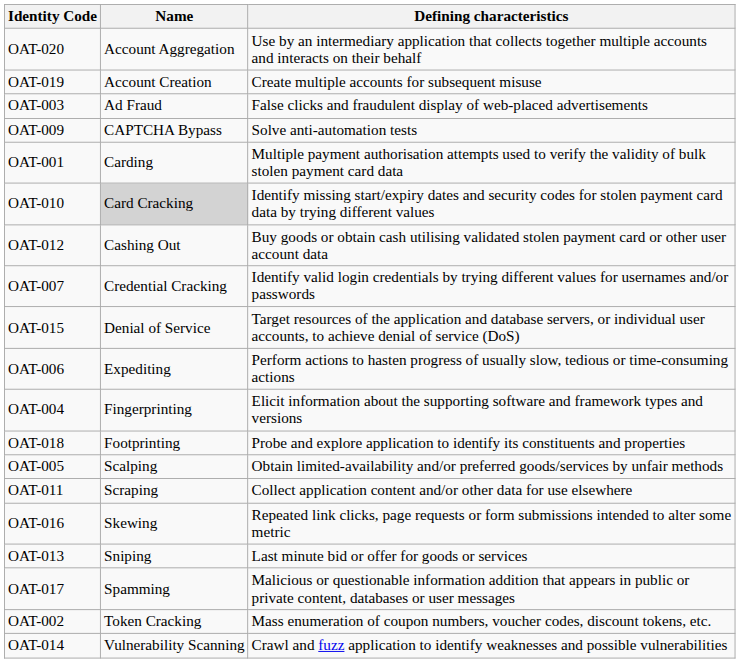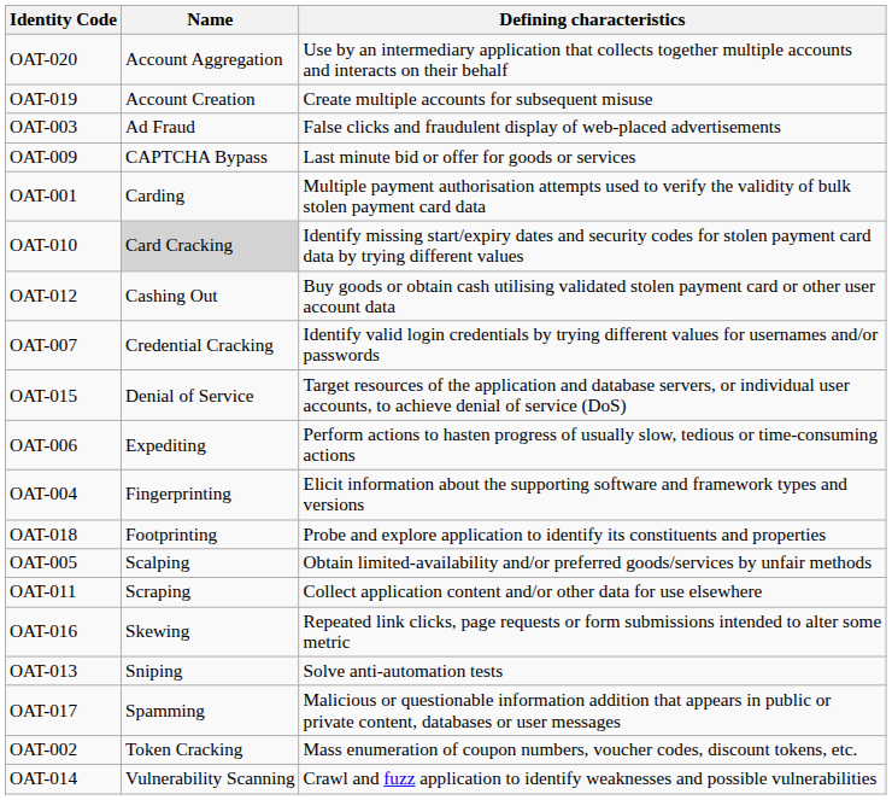OAT-009 | Defining characteristics: Solve anti-automation tests -> Last minute bid or offer for goods or services
OAT-013 | Defining characteristics: Last minute bid or offer for goods or services -> Solve anti-automation tests
